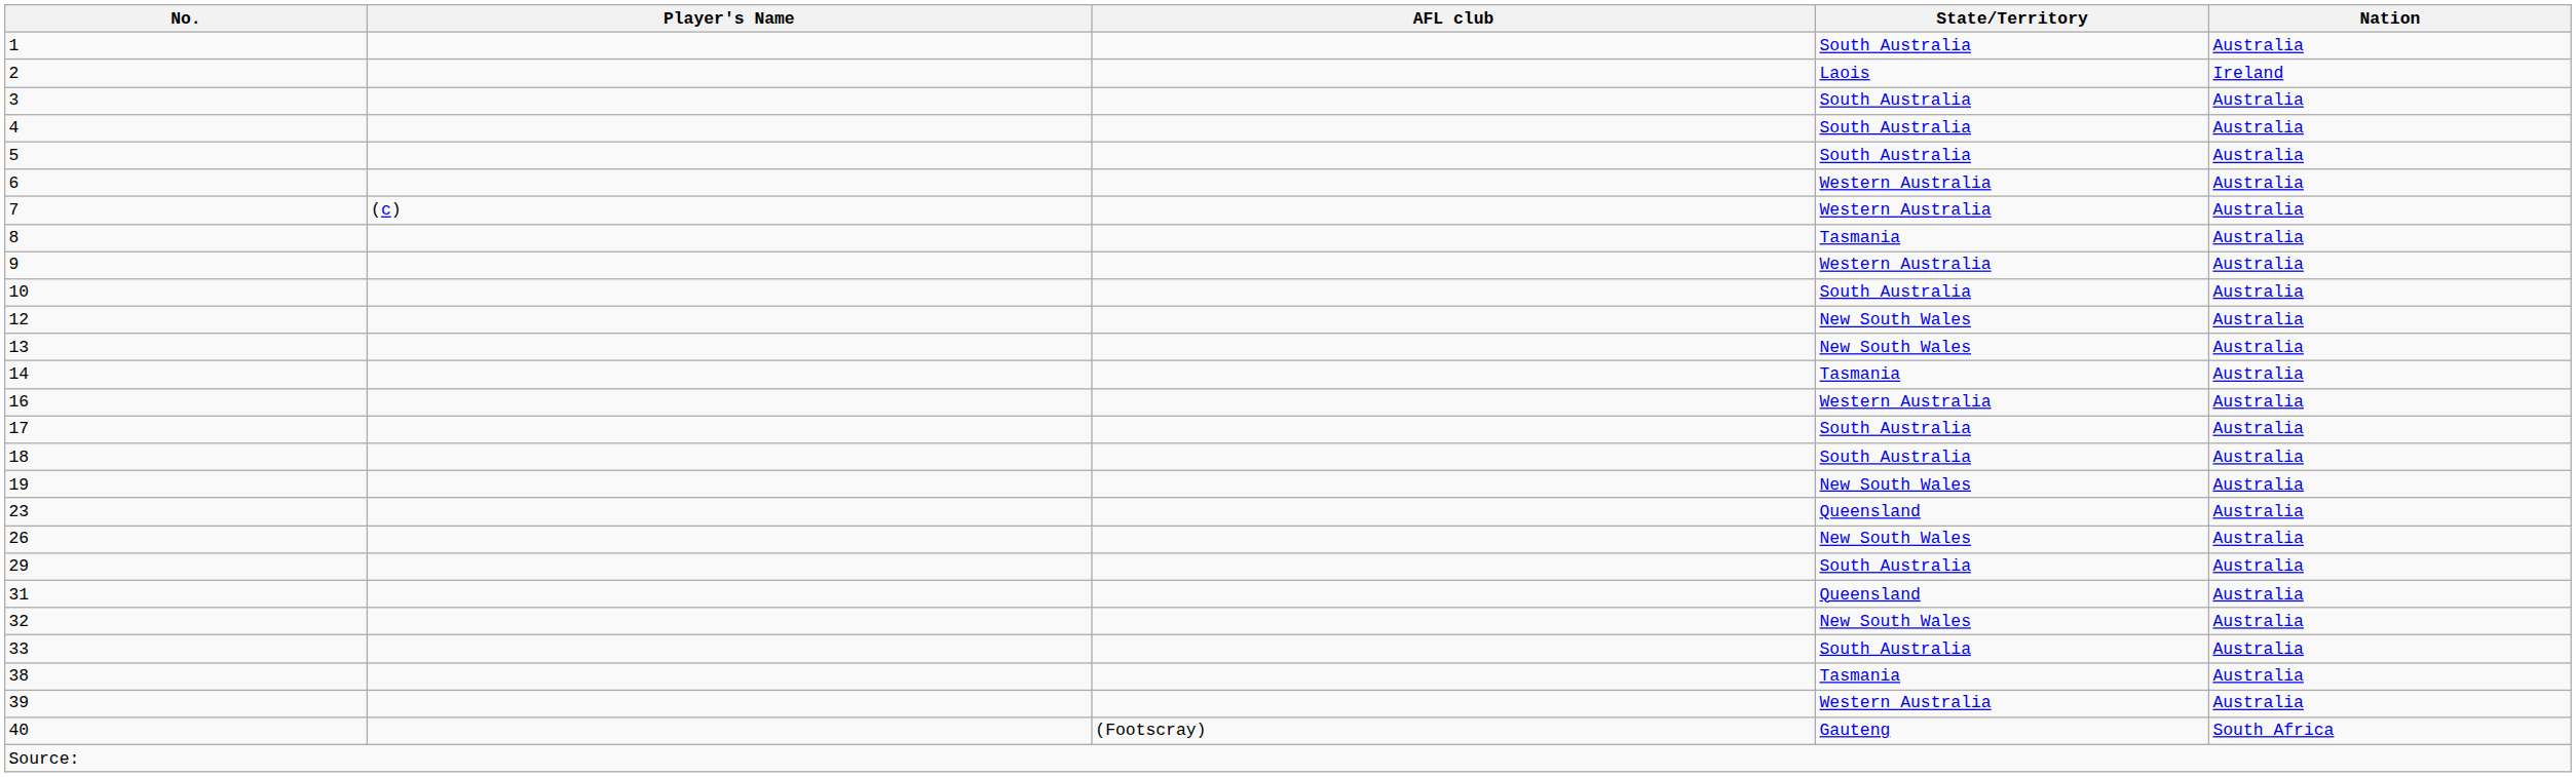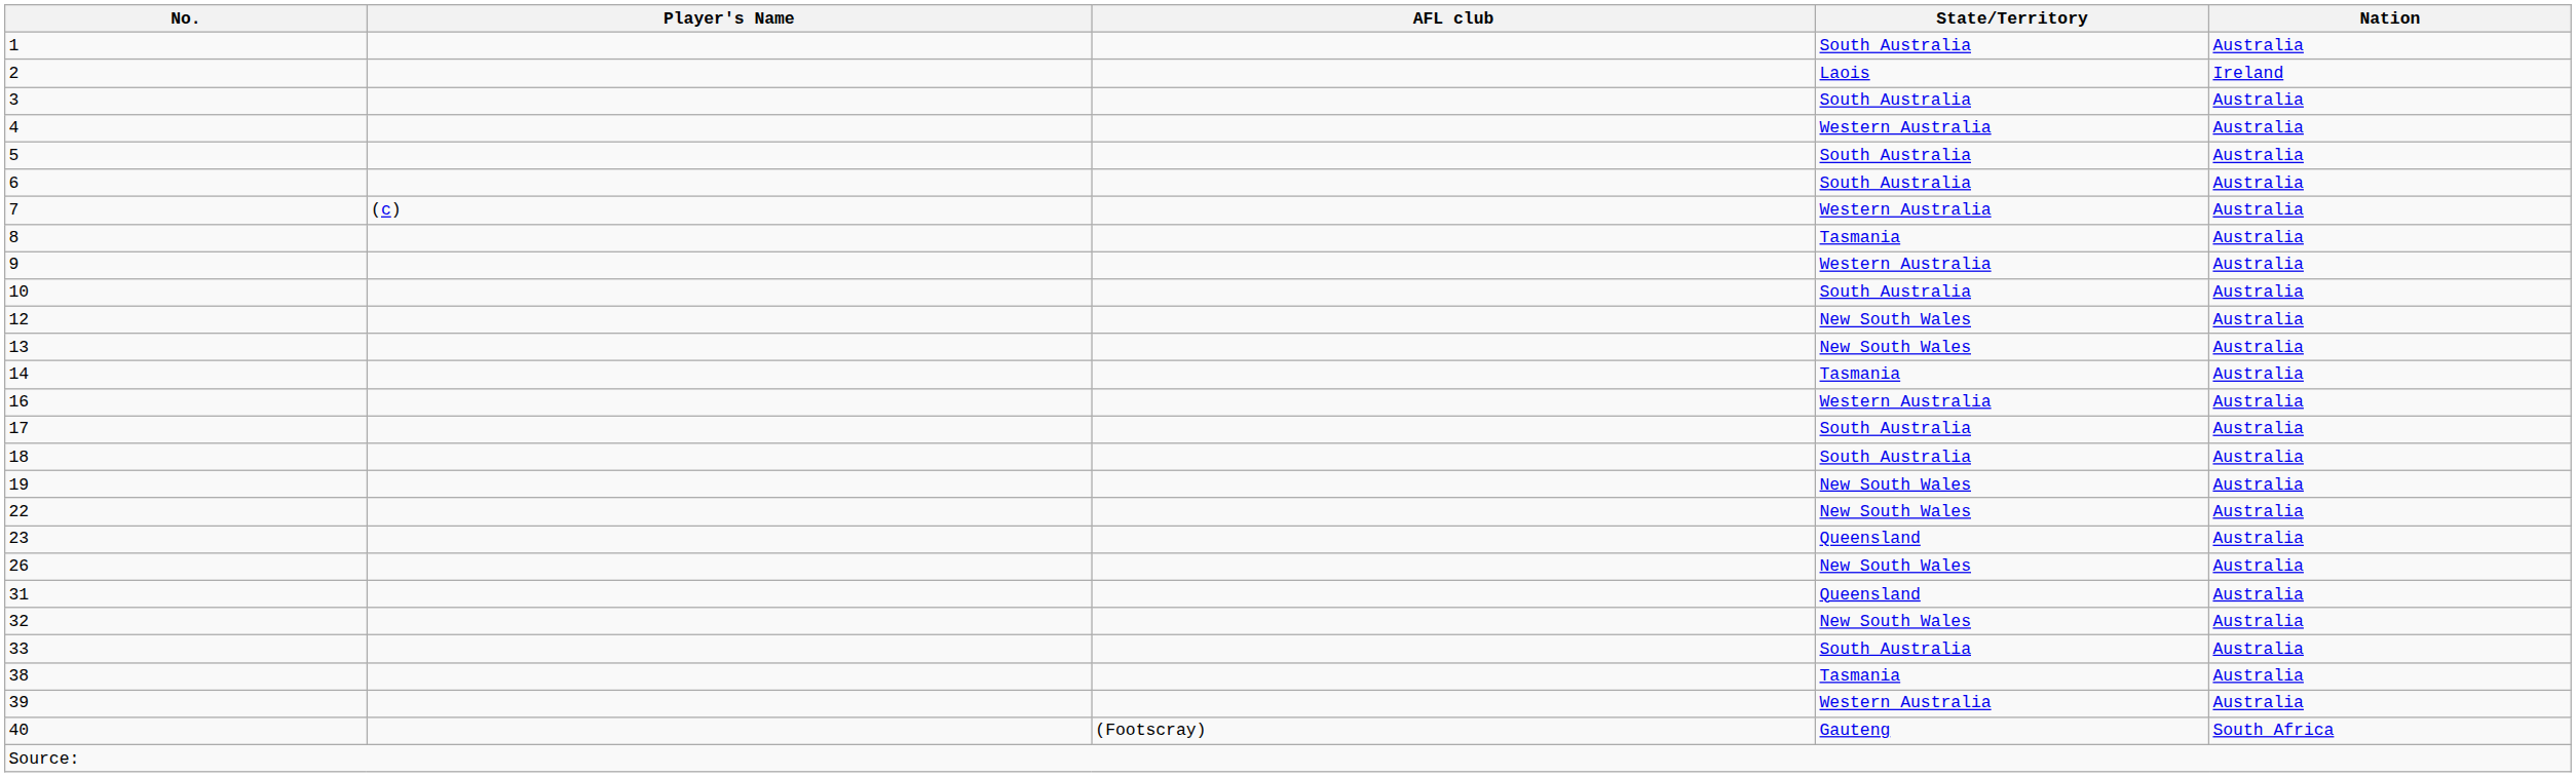4 | State/Territory: South Australia -> Western Australia
6 | State/Territory: Western Australia -> South Australia
+ row: 22 | New South Wales | Australia
- row: 29 | South Australia | Australia
